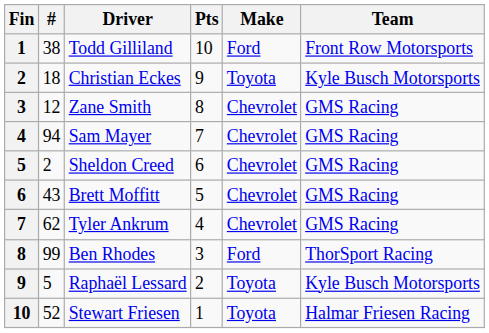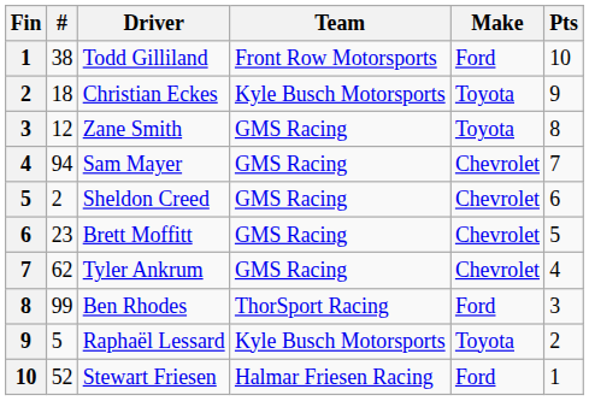columns swapped: Team <-> Pts
Zane Smith | Make: Chevrolet -> Toyota
Brett Moffitt | #: 43 -> 23
Stewart Friesen | Make: Toyota -> Ford
